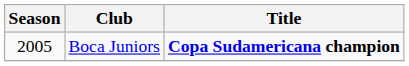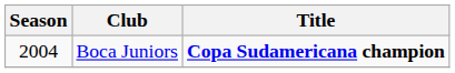Boca Juniors | Season: 2005 -> 2004
